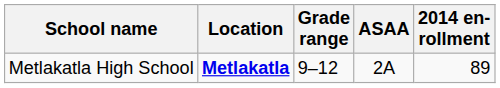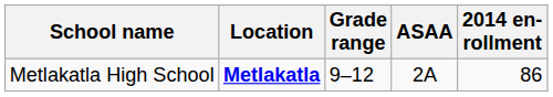Metlakatla High School | 2014 en- rollment: 89 -> 86
